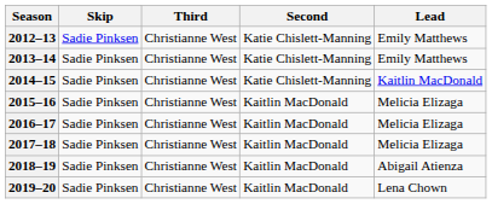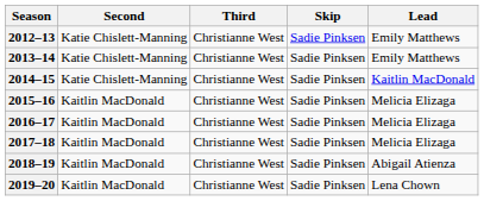columns swapped: Skip <-> Second
